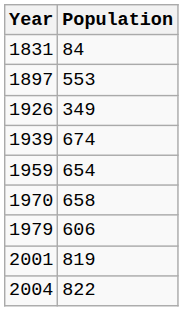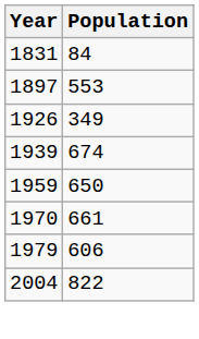1959 | Population: 654 -> 650
1970 | Population: 658 -> 661
- row: 2001 | 819
